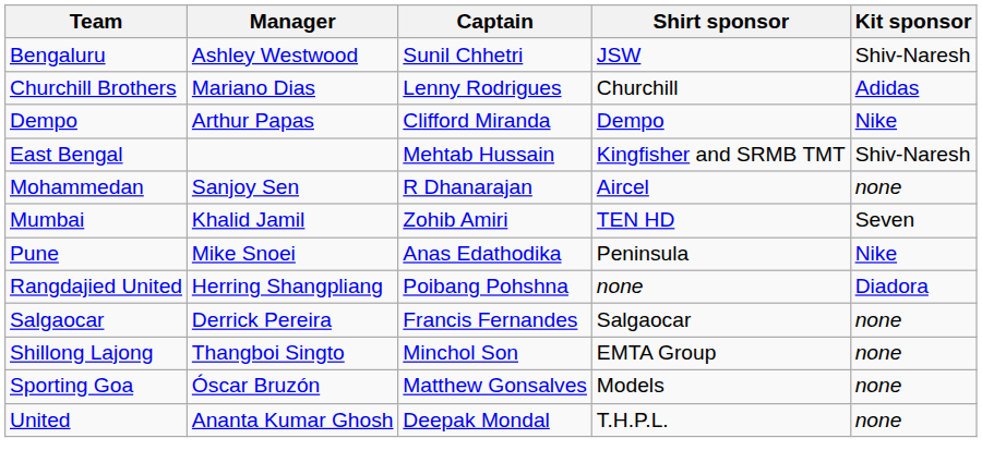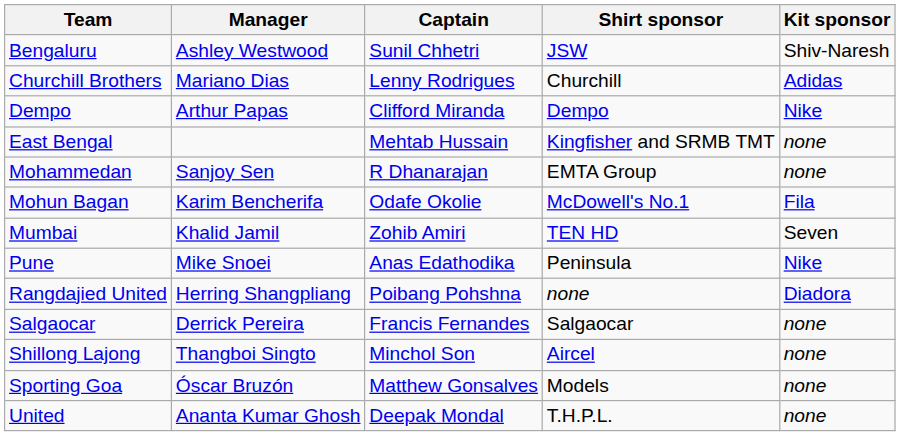East Bengal | Kit sponsor: Shiv-Naresh -> none
Mohammedan | Shirt sponsor: Aircel -> EMTA Group
+ row: Mohun Bagan | Karim Bencherifa | Odafe Okolie | McDowell's No.1 | Fila
Shillong Lajong | Shirt sponsor: EMTA Group -> Aircel
